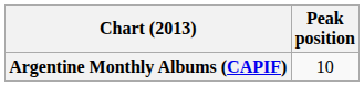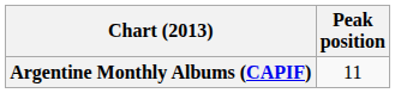Argentine Monthly Albums (CAPIF) | Peak position: 10 -> 11
